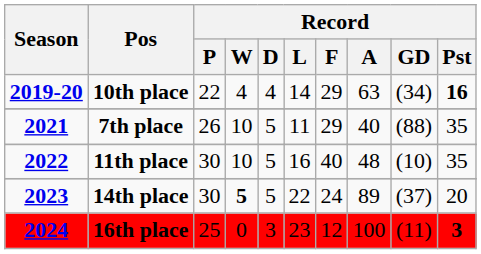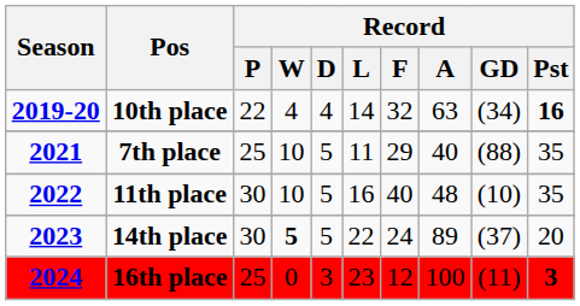10th place | Record / F: 29 -> 32
7th place | Record / P: 26 -> 25
